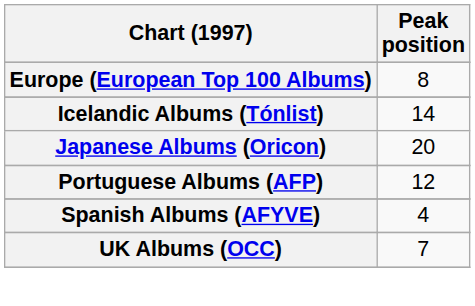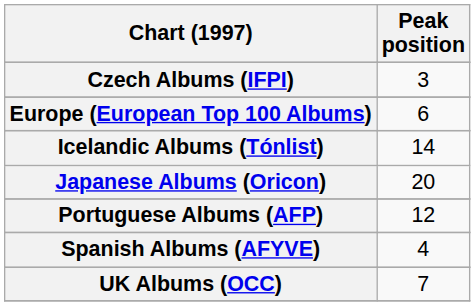+ row: Czech Albums (IFPI) | 3
Europe (European Top 100 Albums) | Peak position: 8 -> 6
